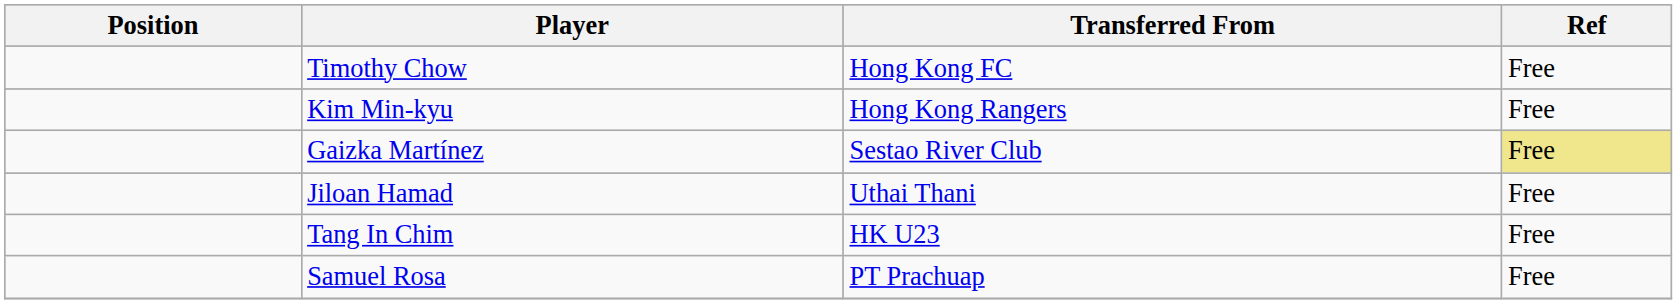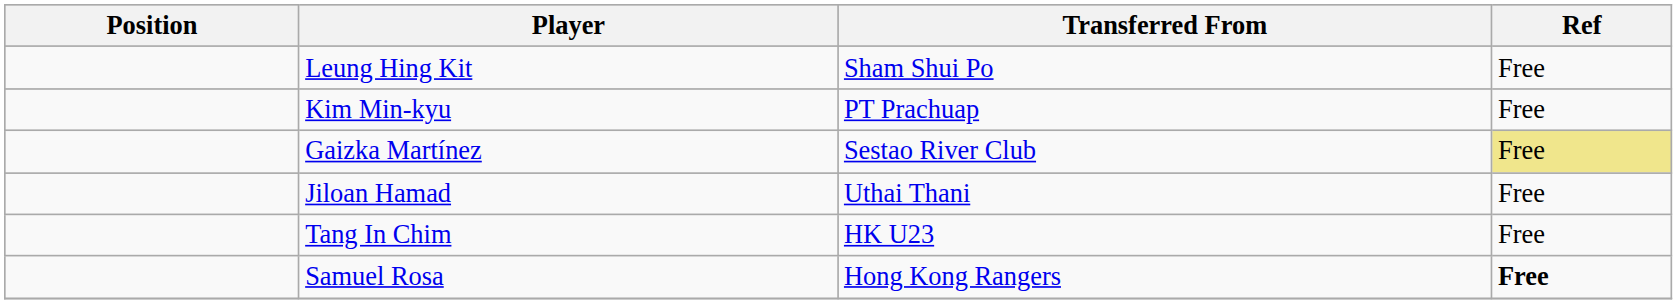+ row: Leung Hing Kit | Sham Shui Po | Free
- row: Timothy Chow | Hong Kong FC | Free
Kim Min-kyu | Transferred From: Hong Kong Rangers -> PT Prachuap
Samuel Rosa | Transferred From: PT Prachuap -> Hong Kong Rangers
Samuel Rosa | Ref: normal -> bold
